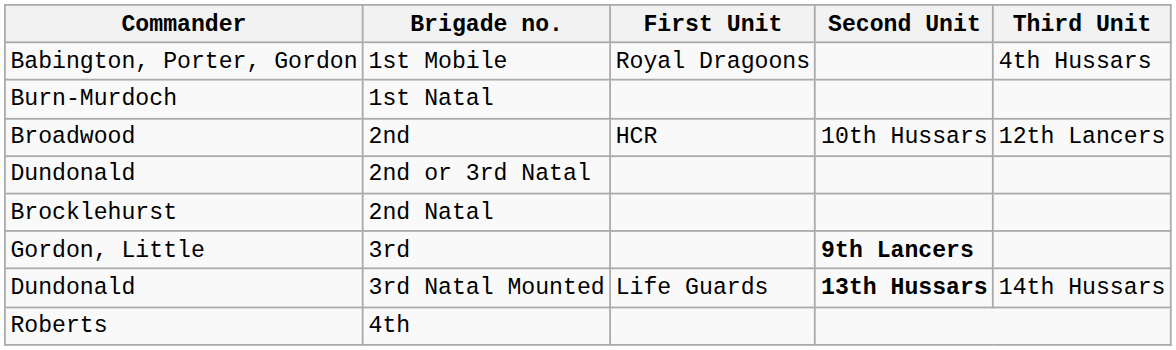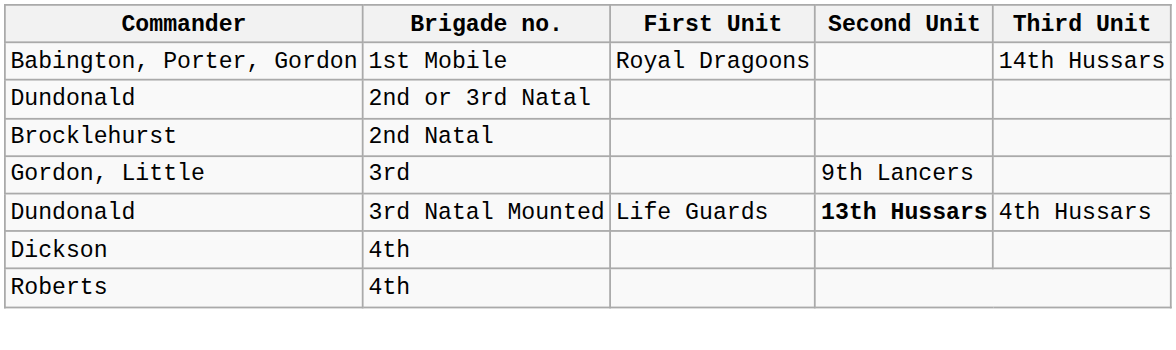Babington, Porter, Gordon | Third Unit: 4th Hussars -> 14th Hussars
- row: Burn-Murdoch | 1st Natal
- row: Broadwood | 2nd | HCR | 10th Hussars | 12th Lancers
Gordon, Little | Second Unit: bold -> normal
Dundonald / 3rd Natal Mounted | Third Unit: 14th Hussars -> 4th Hussars
+ row: Dickson | 4th
